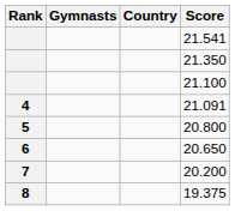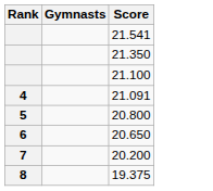- column: Country
